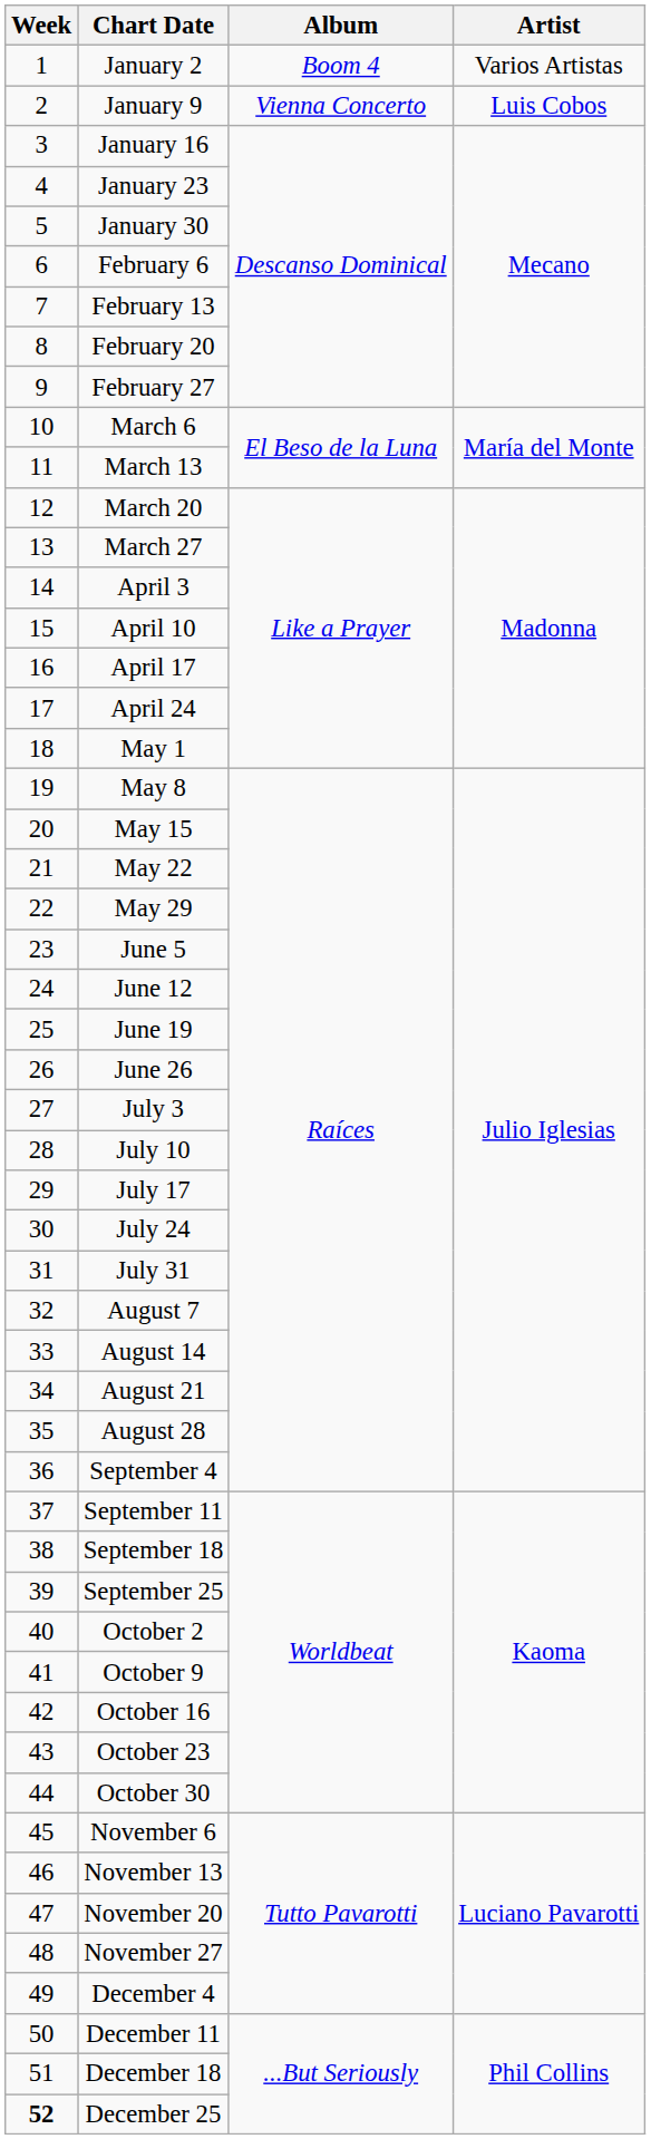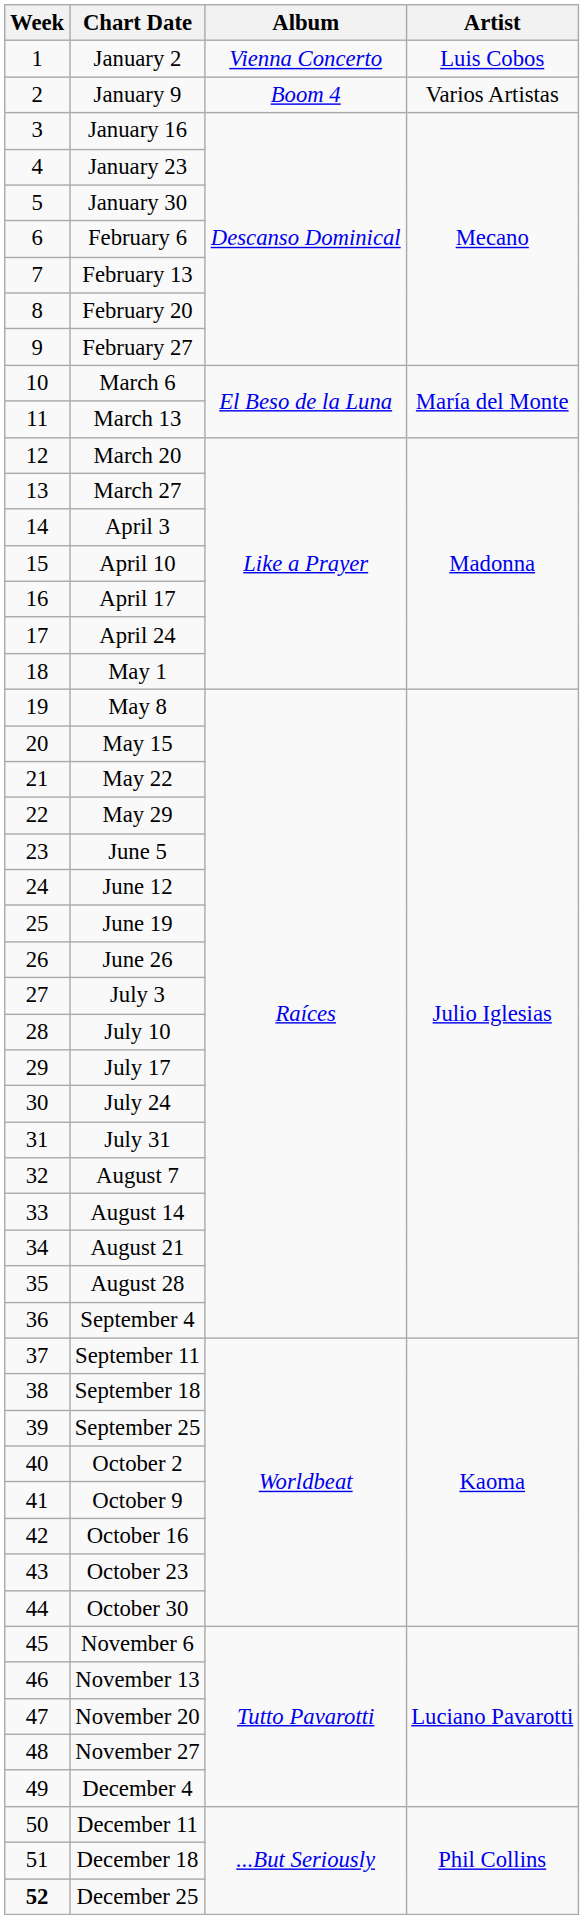January 2 | Album: Boom 4 -> Vienna Concerto
January 2 | Artist: Varios Artistas -> Luis Cobos
January 9 | Album: Vienna Concerto -> Boom 4
January 9 | Artist: Luis Cobos -> Varios Artistas
